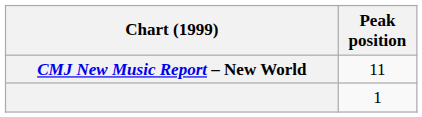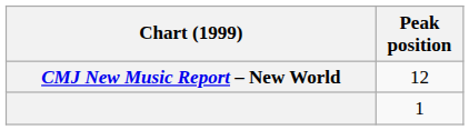CMJ New Music Report – New World | Peak position: 11 -> 12
